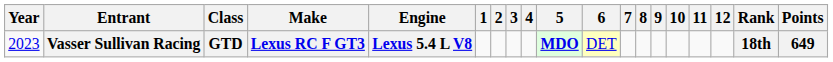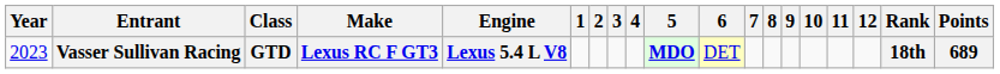Vasser Sullivan Racing | Points: 649 -> 689
